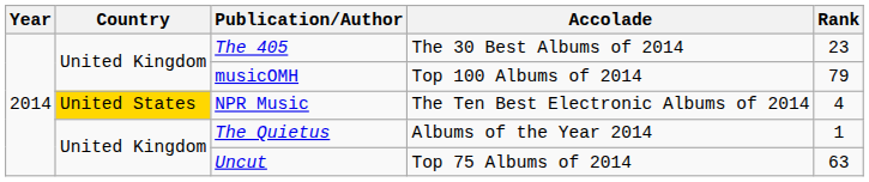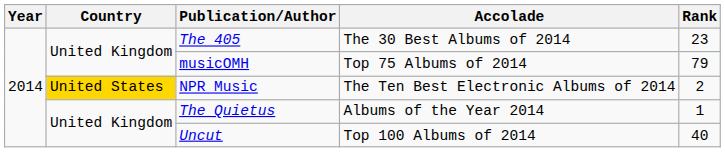musicOMH | Accolade: Top 100 Albums of 2014 -> Top 75 Albums of 2014
NPR Music | Rank: 4 -> 2
Uncut | Accolade: Top 75 Albums of 2014 -> Top 100 Albums of 2014
Uncut | Rank: 63 -> 40
